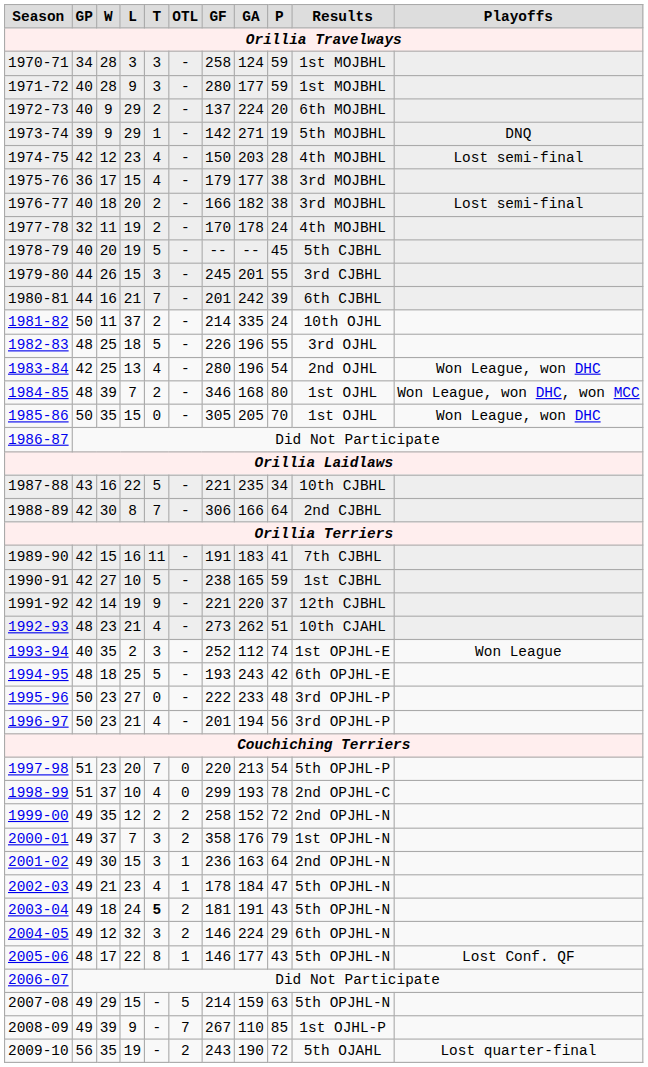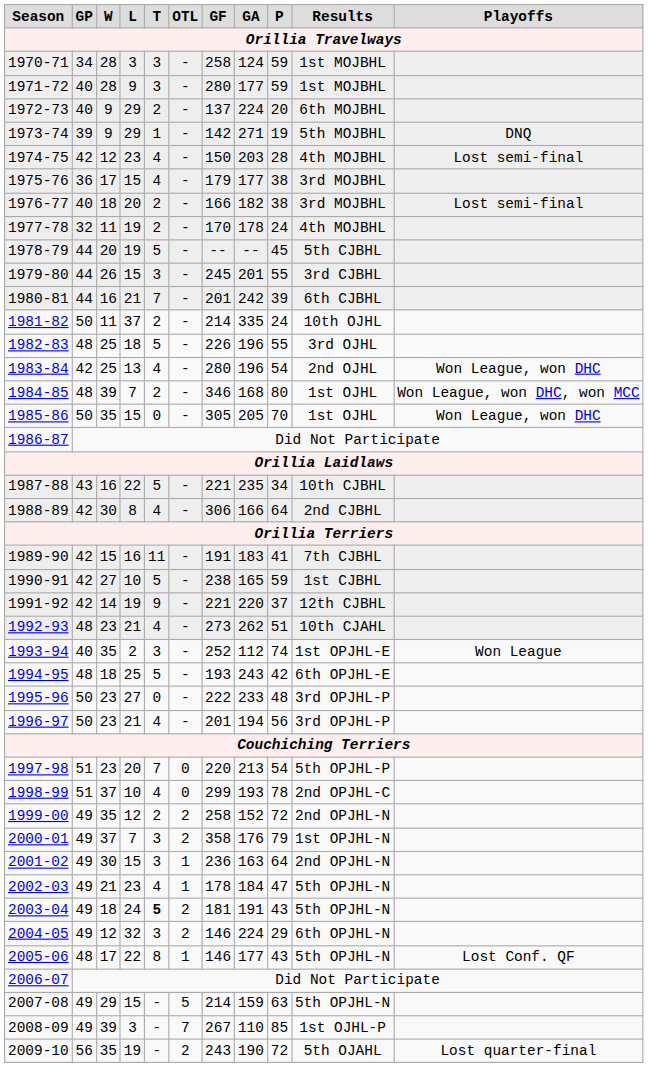1978-79 | GP: 40 -> 44
1988-89 | T: 7 -> 4
2008-09 | L: 9 -> 3
